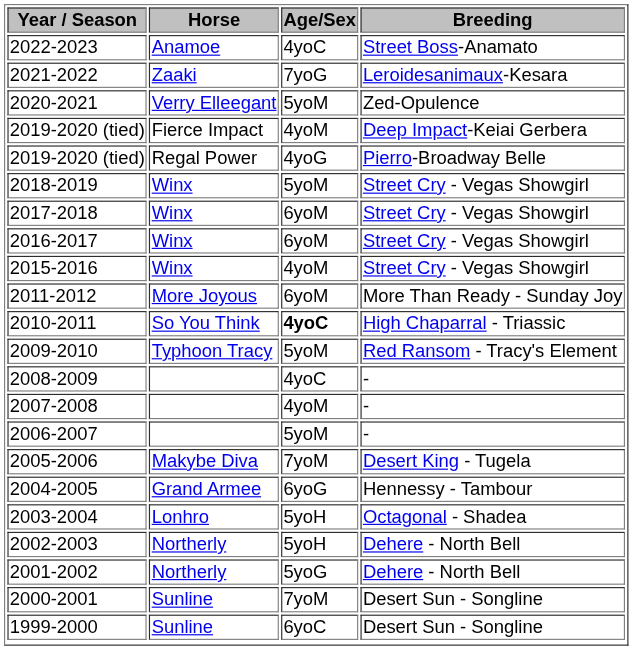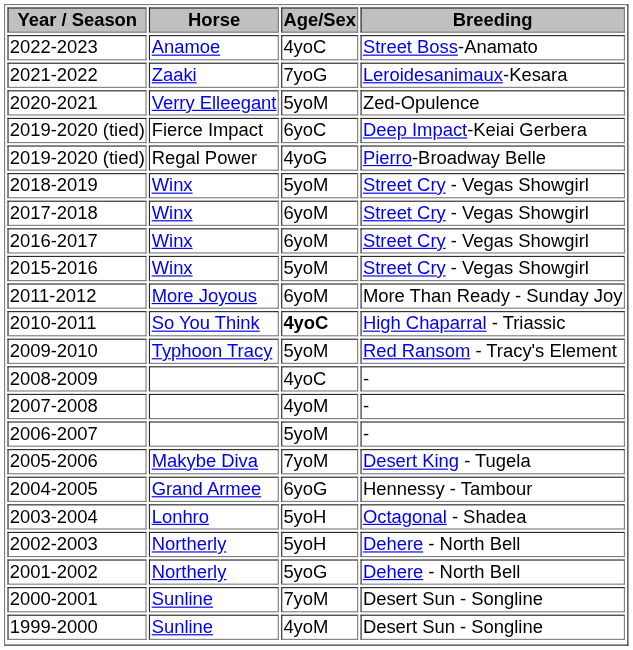2019-2020 (tied) / Fierce Impact | Age/Sex: 4yoM -> 6yoC
2015-2016 | Age/Sex: 4yoM -> 5yoM
1999-2000 | Age/Sex: 6yoC -> 4yoM
